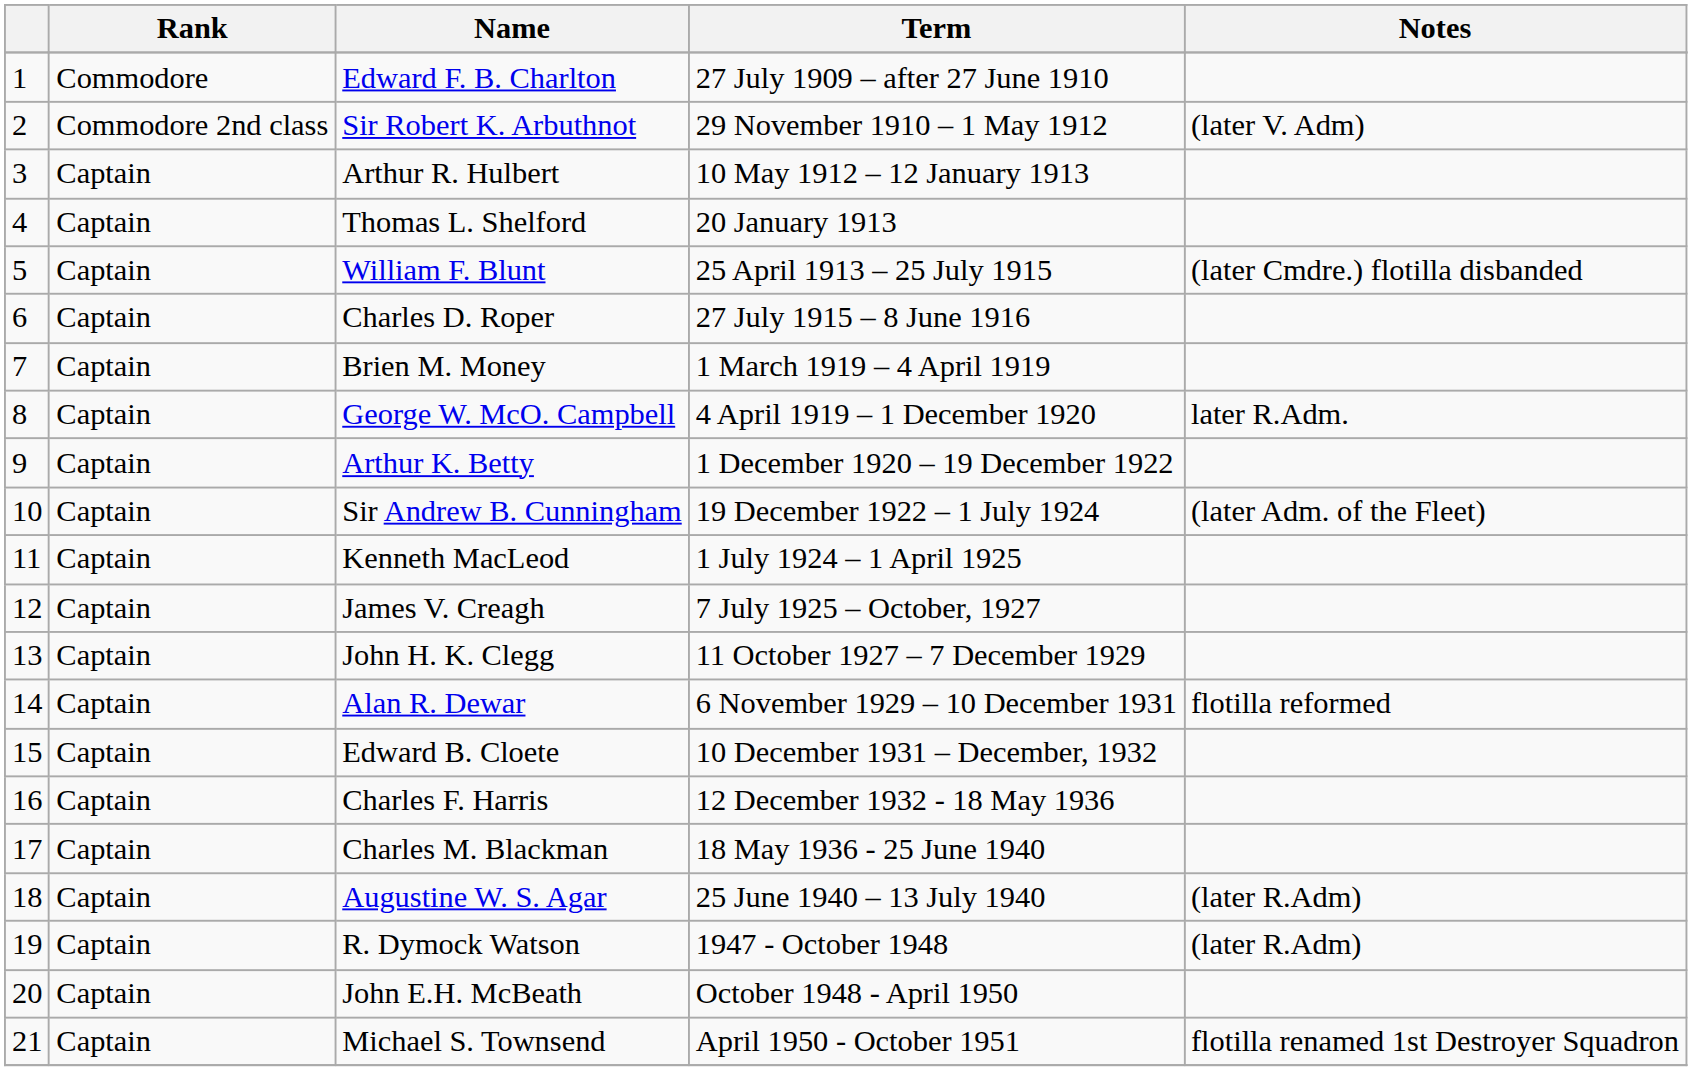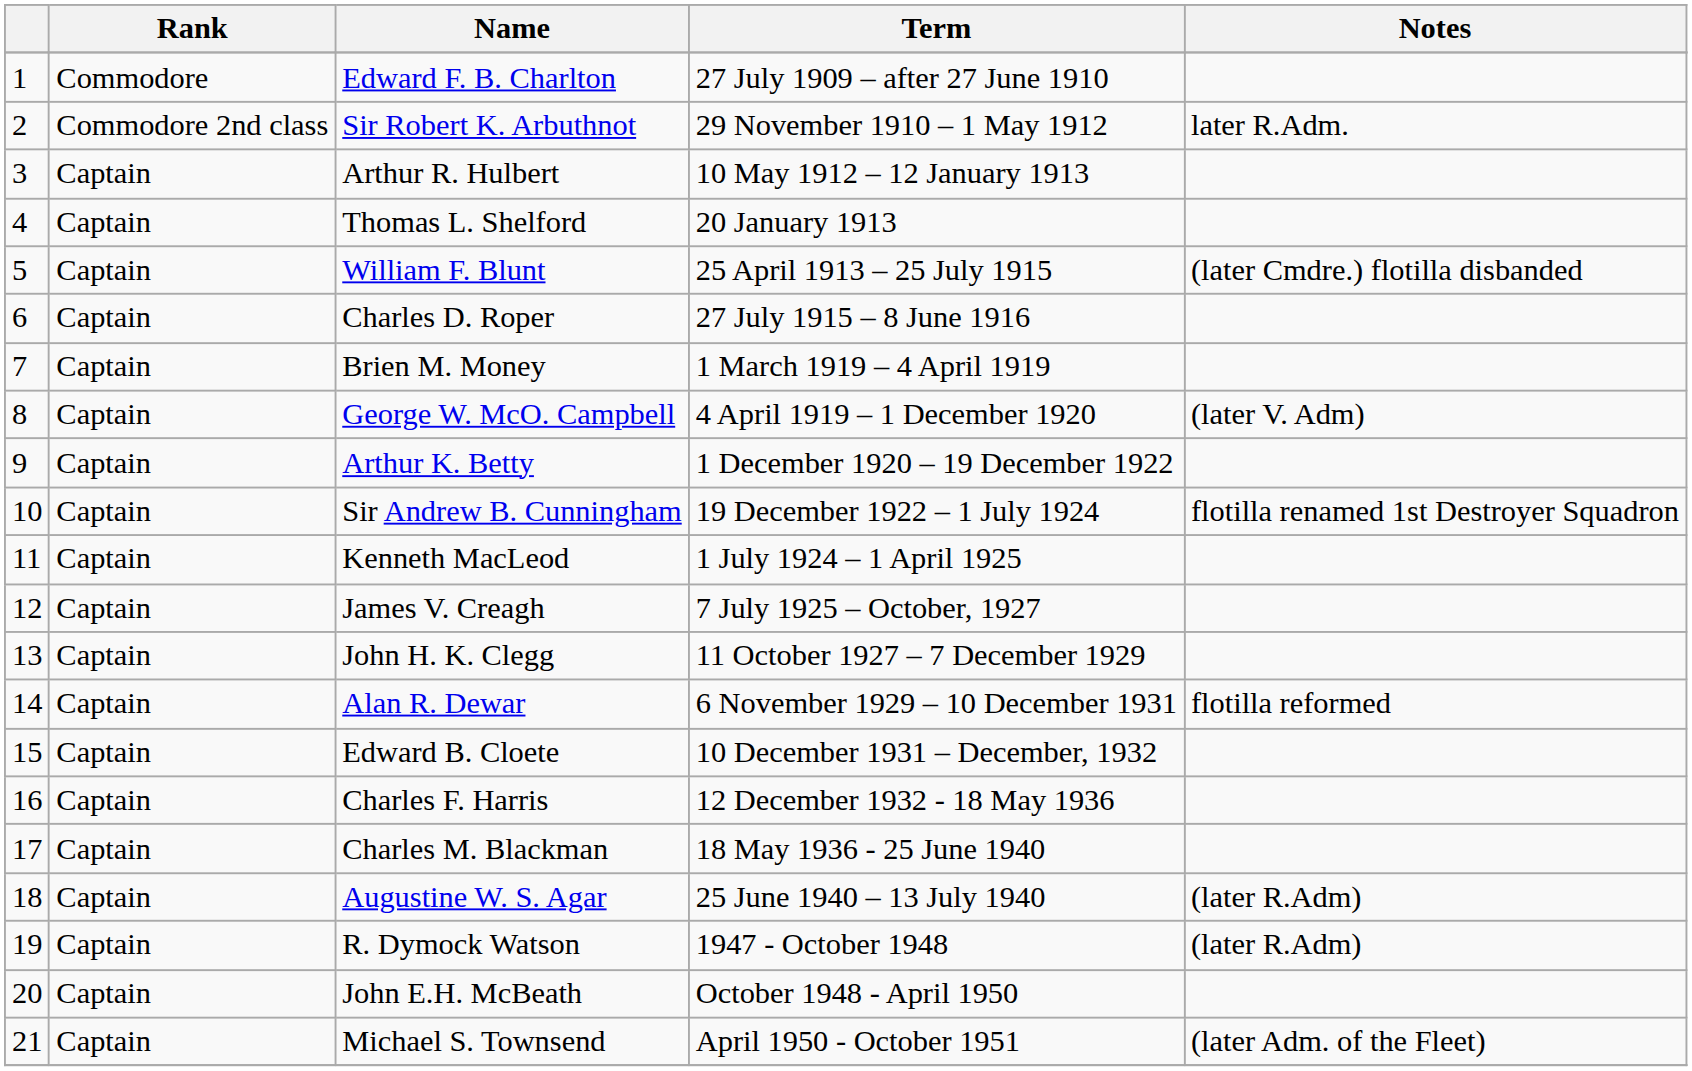Sir Robert K. Arbuthnot | Notes: (later V. Adm) -> later R.Adm.
George W. McO. Campbell | Notes: later R.Adm. -> (later V. Adm)
Sir Andrew B. Cunningham | Notes: (later Adm. of the Fleet) -> flotilla renamed 1st Destroyer Squadron
Michael S. Townsend | Notes: flotilla renamed 1st Destroyer Squadron -> (later Adm. of the Fleet)
